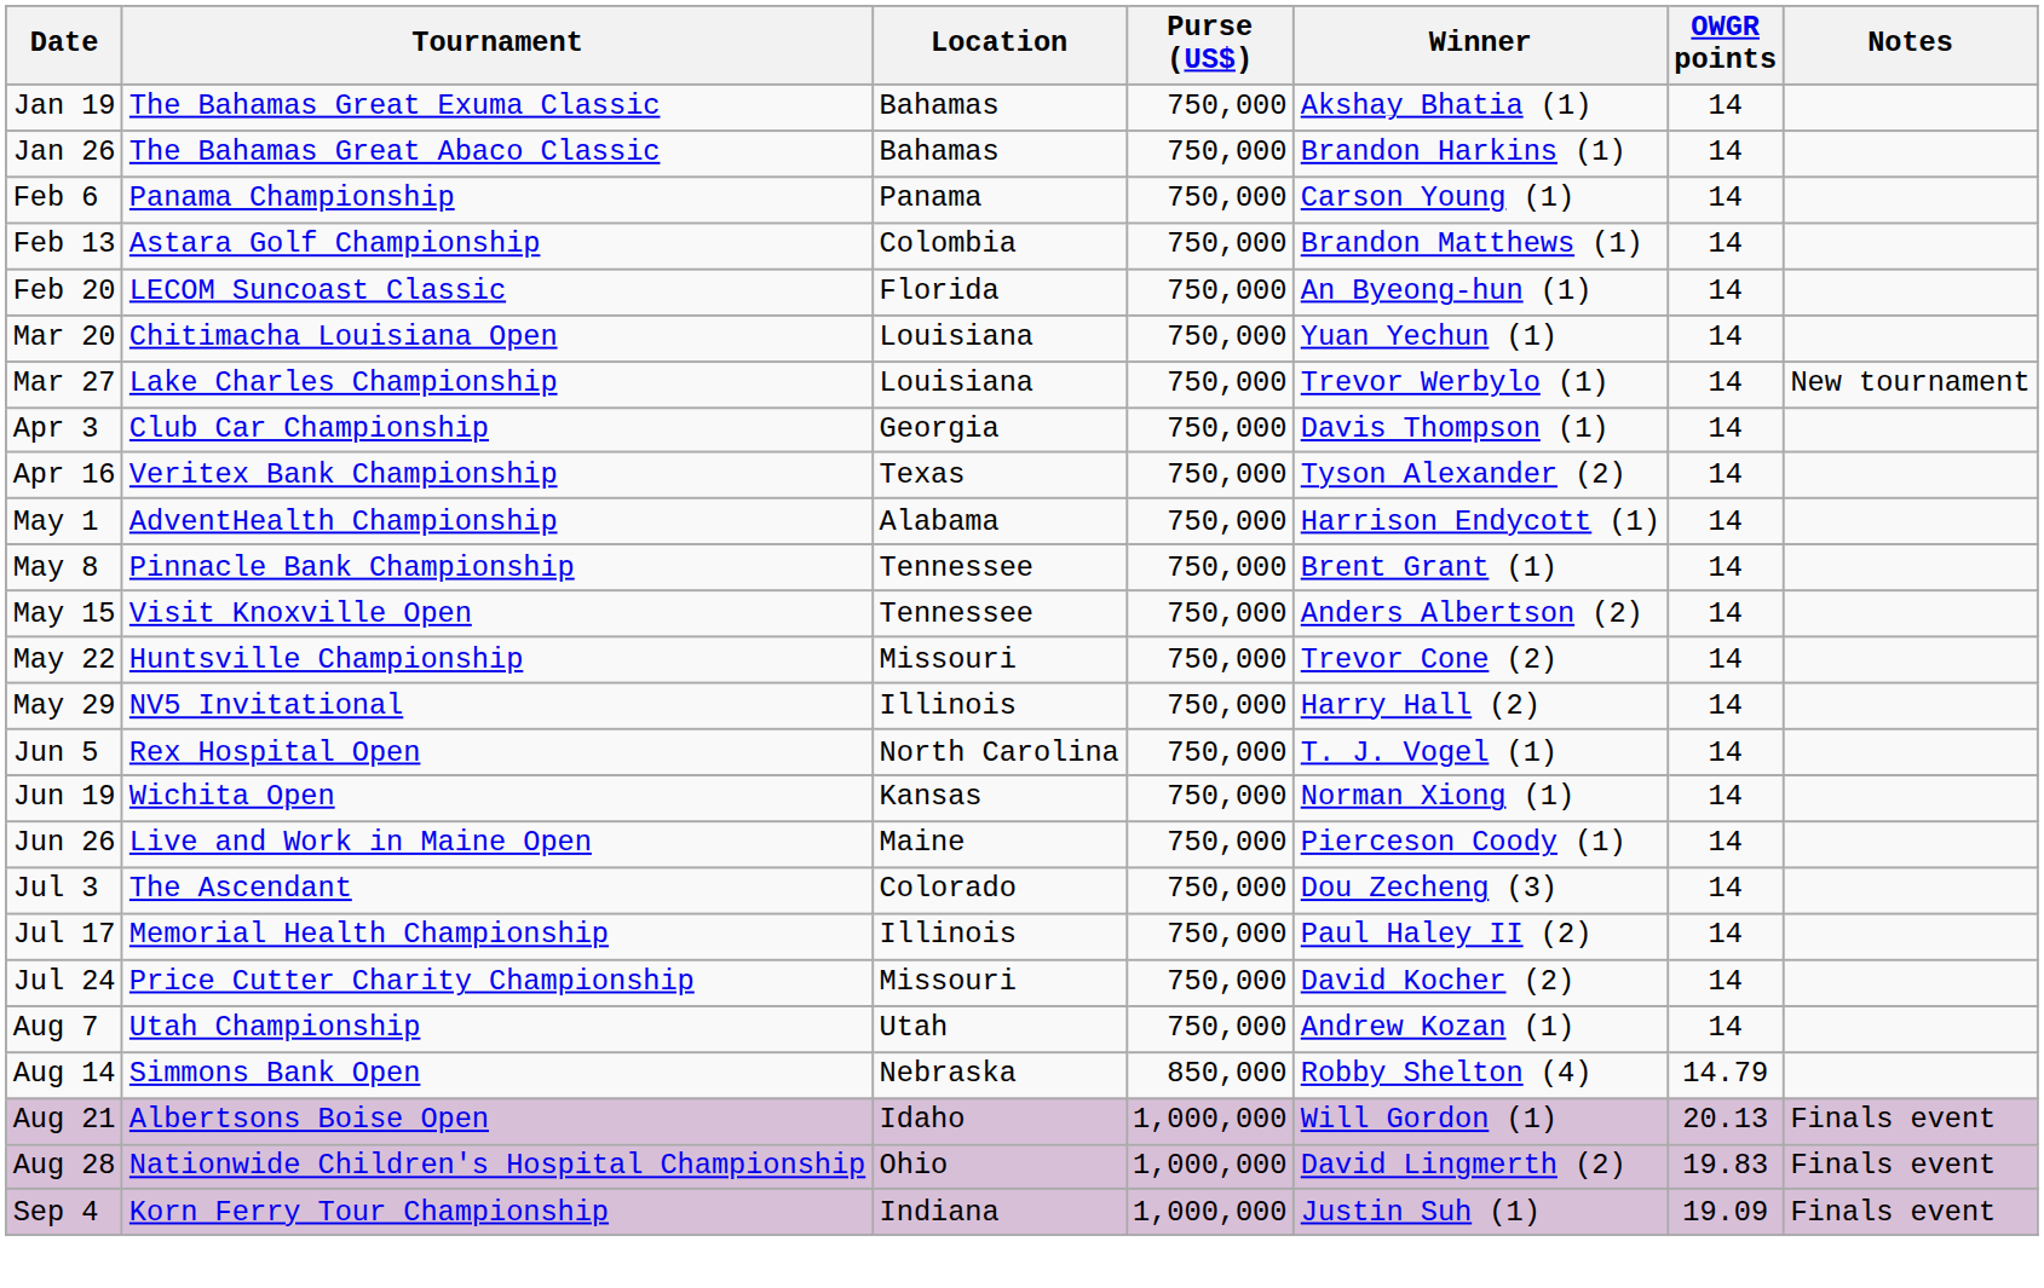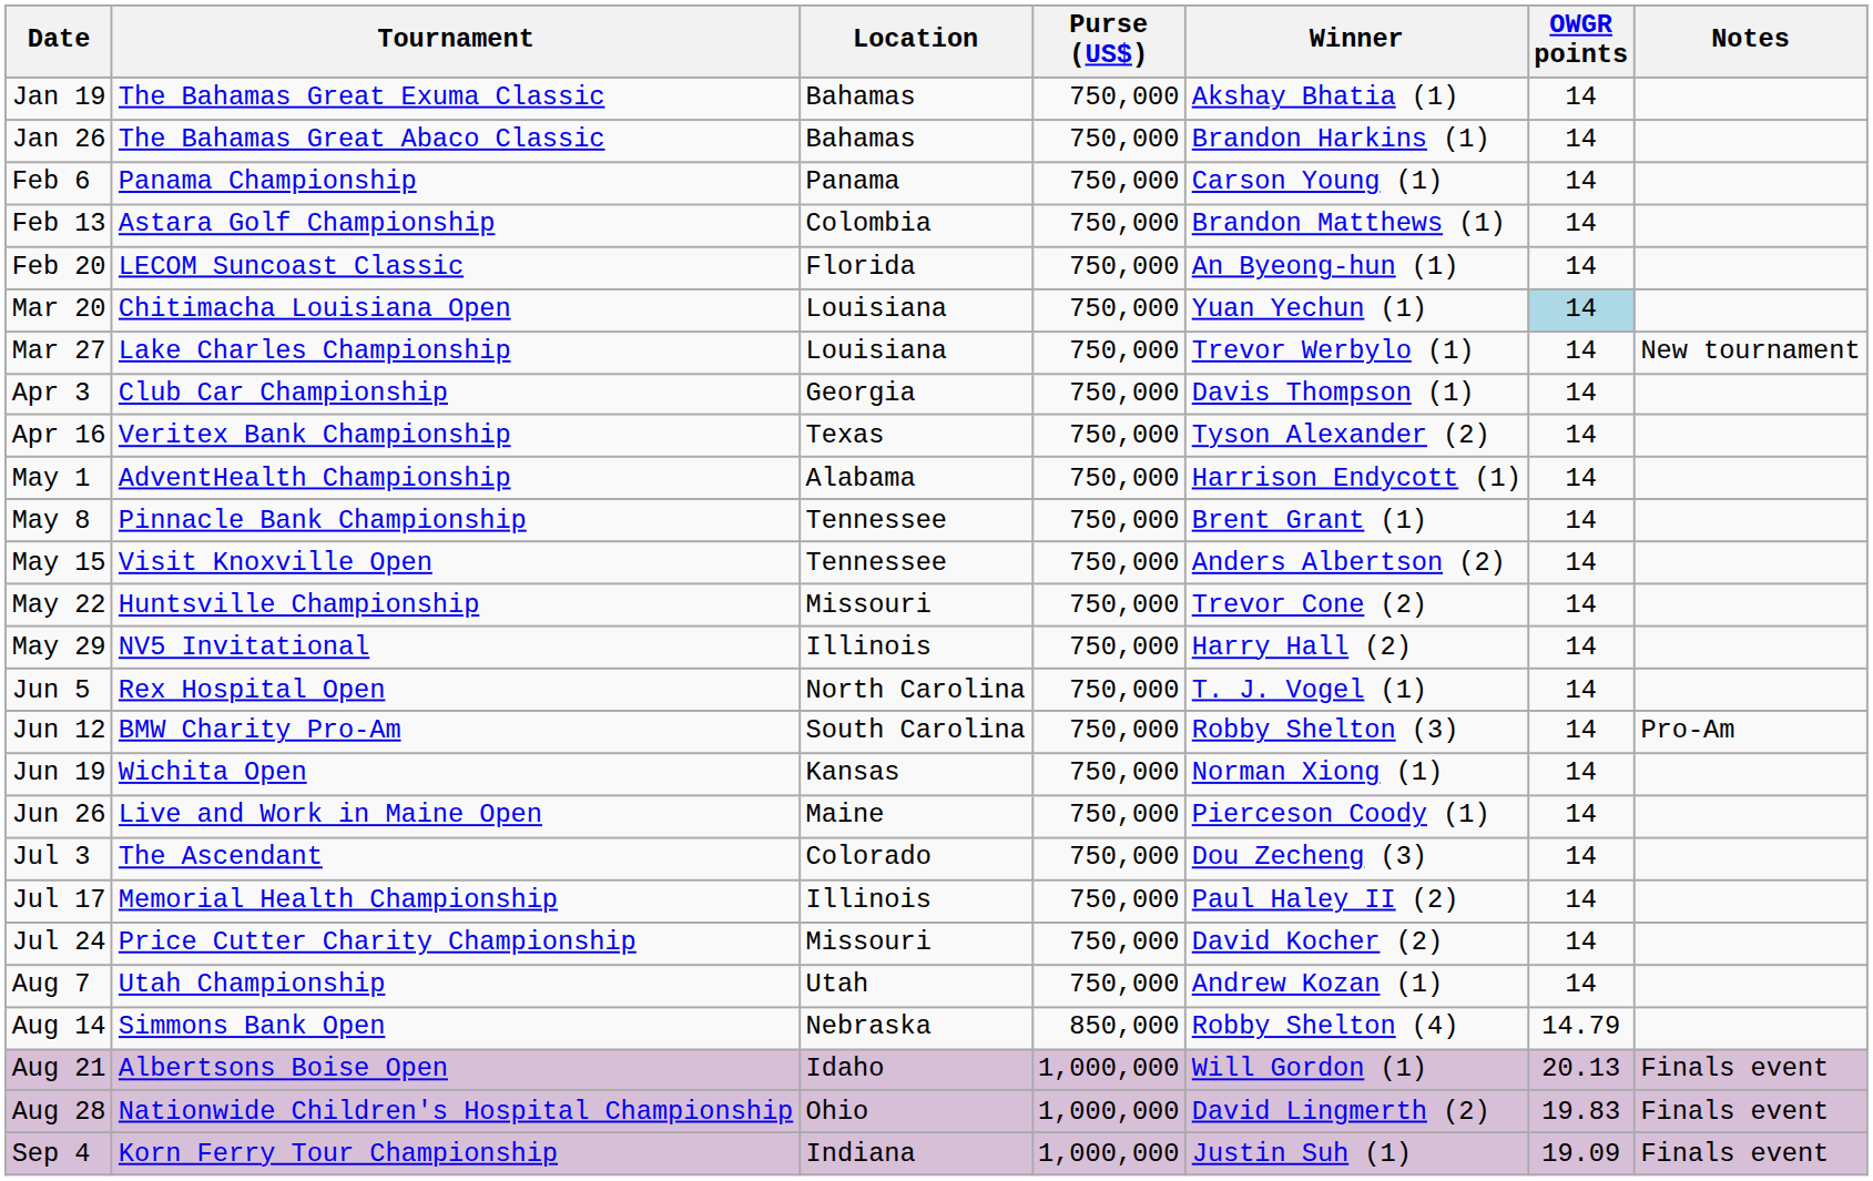Mar 20 | OWGR points: no background -> lightblue background
+ row: Jun 12 | BMW Charity Pro-Am | South Carolina | 750,000 | Robby Shelton (3) | 14 | Pro-Am
